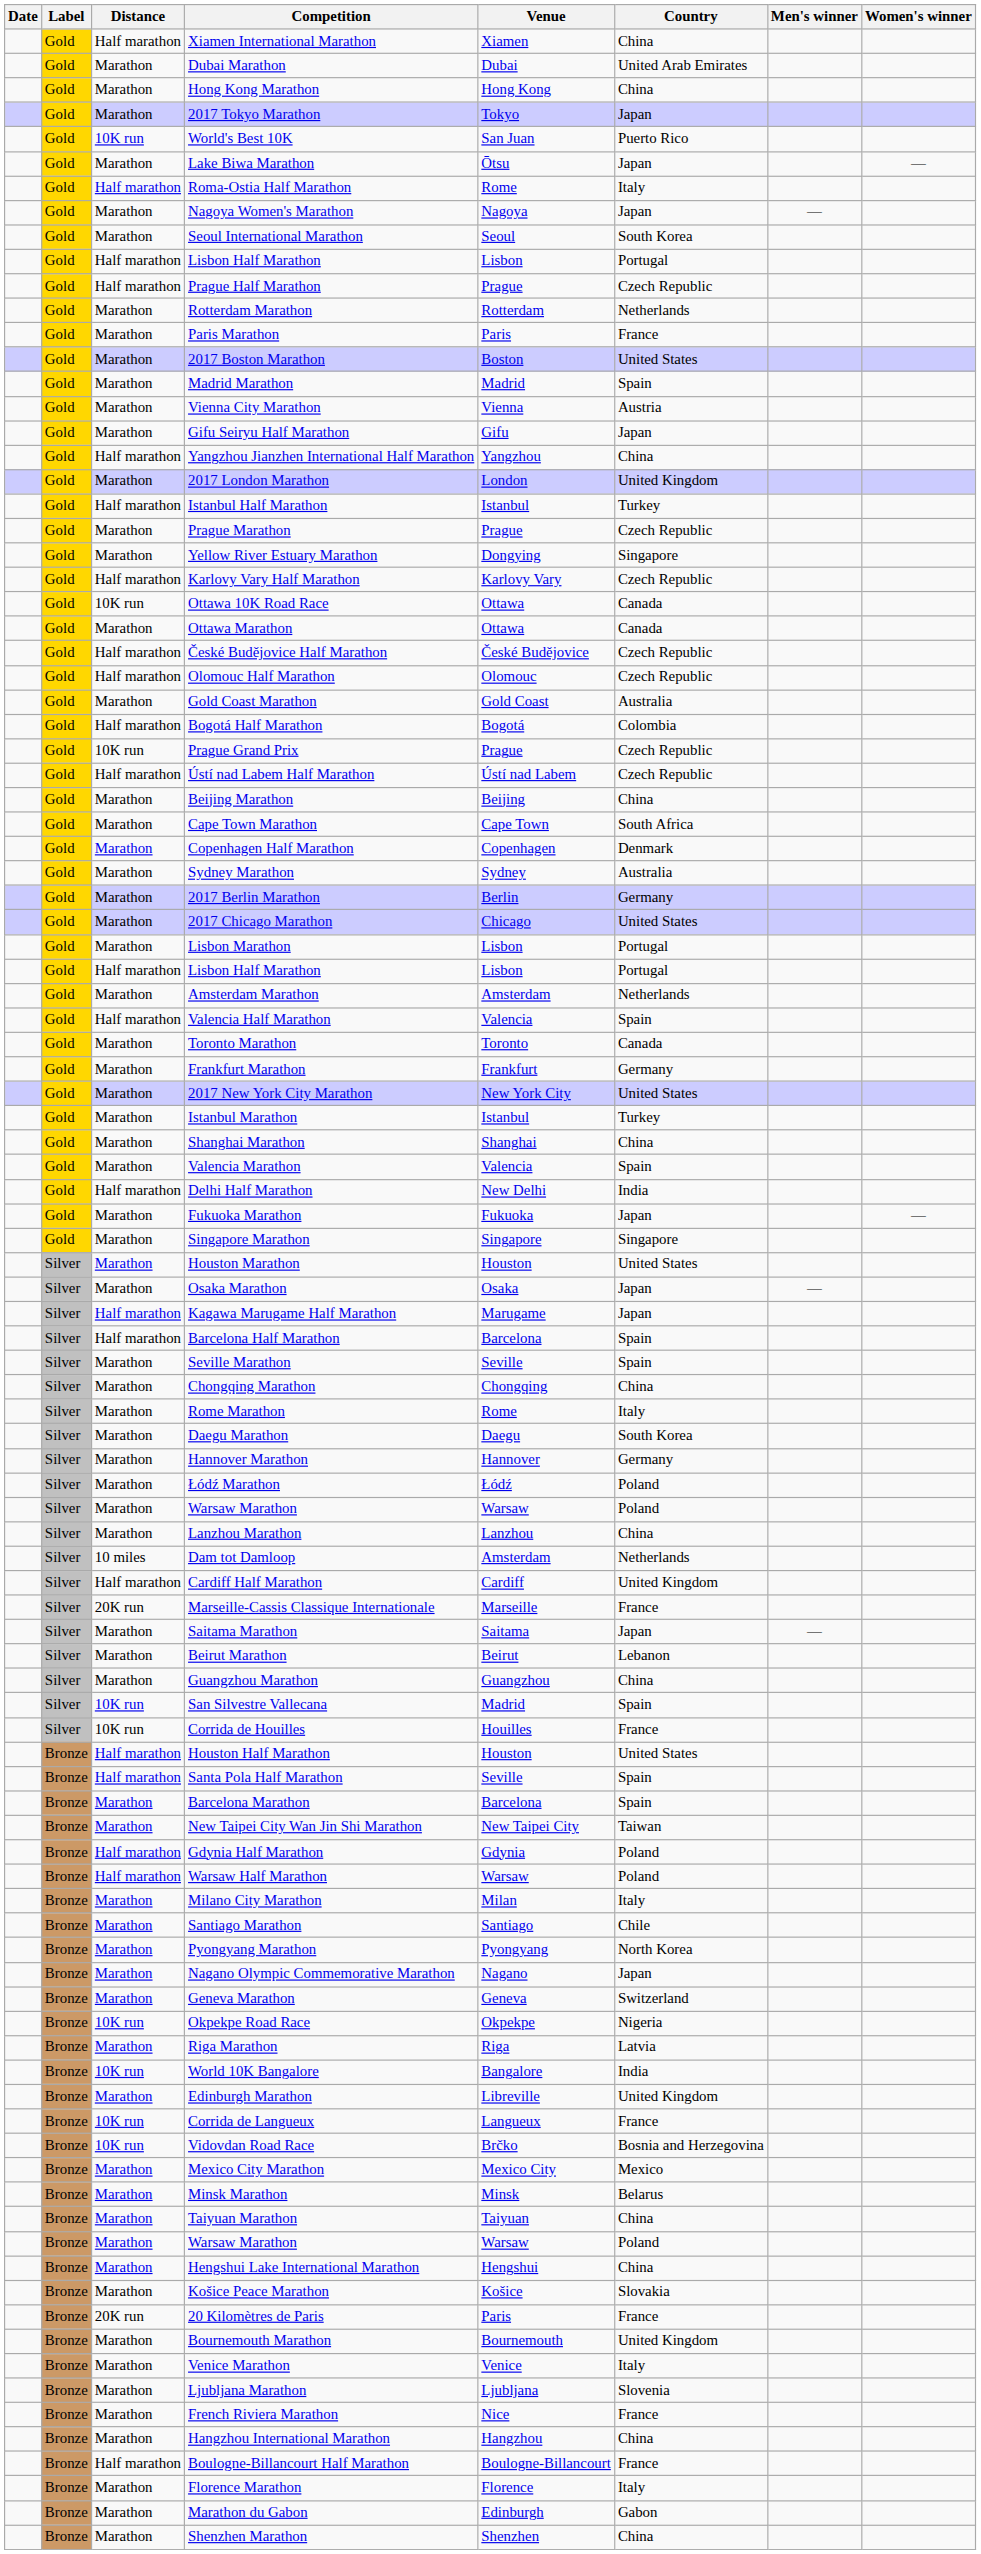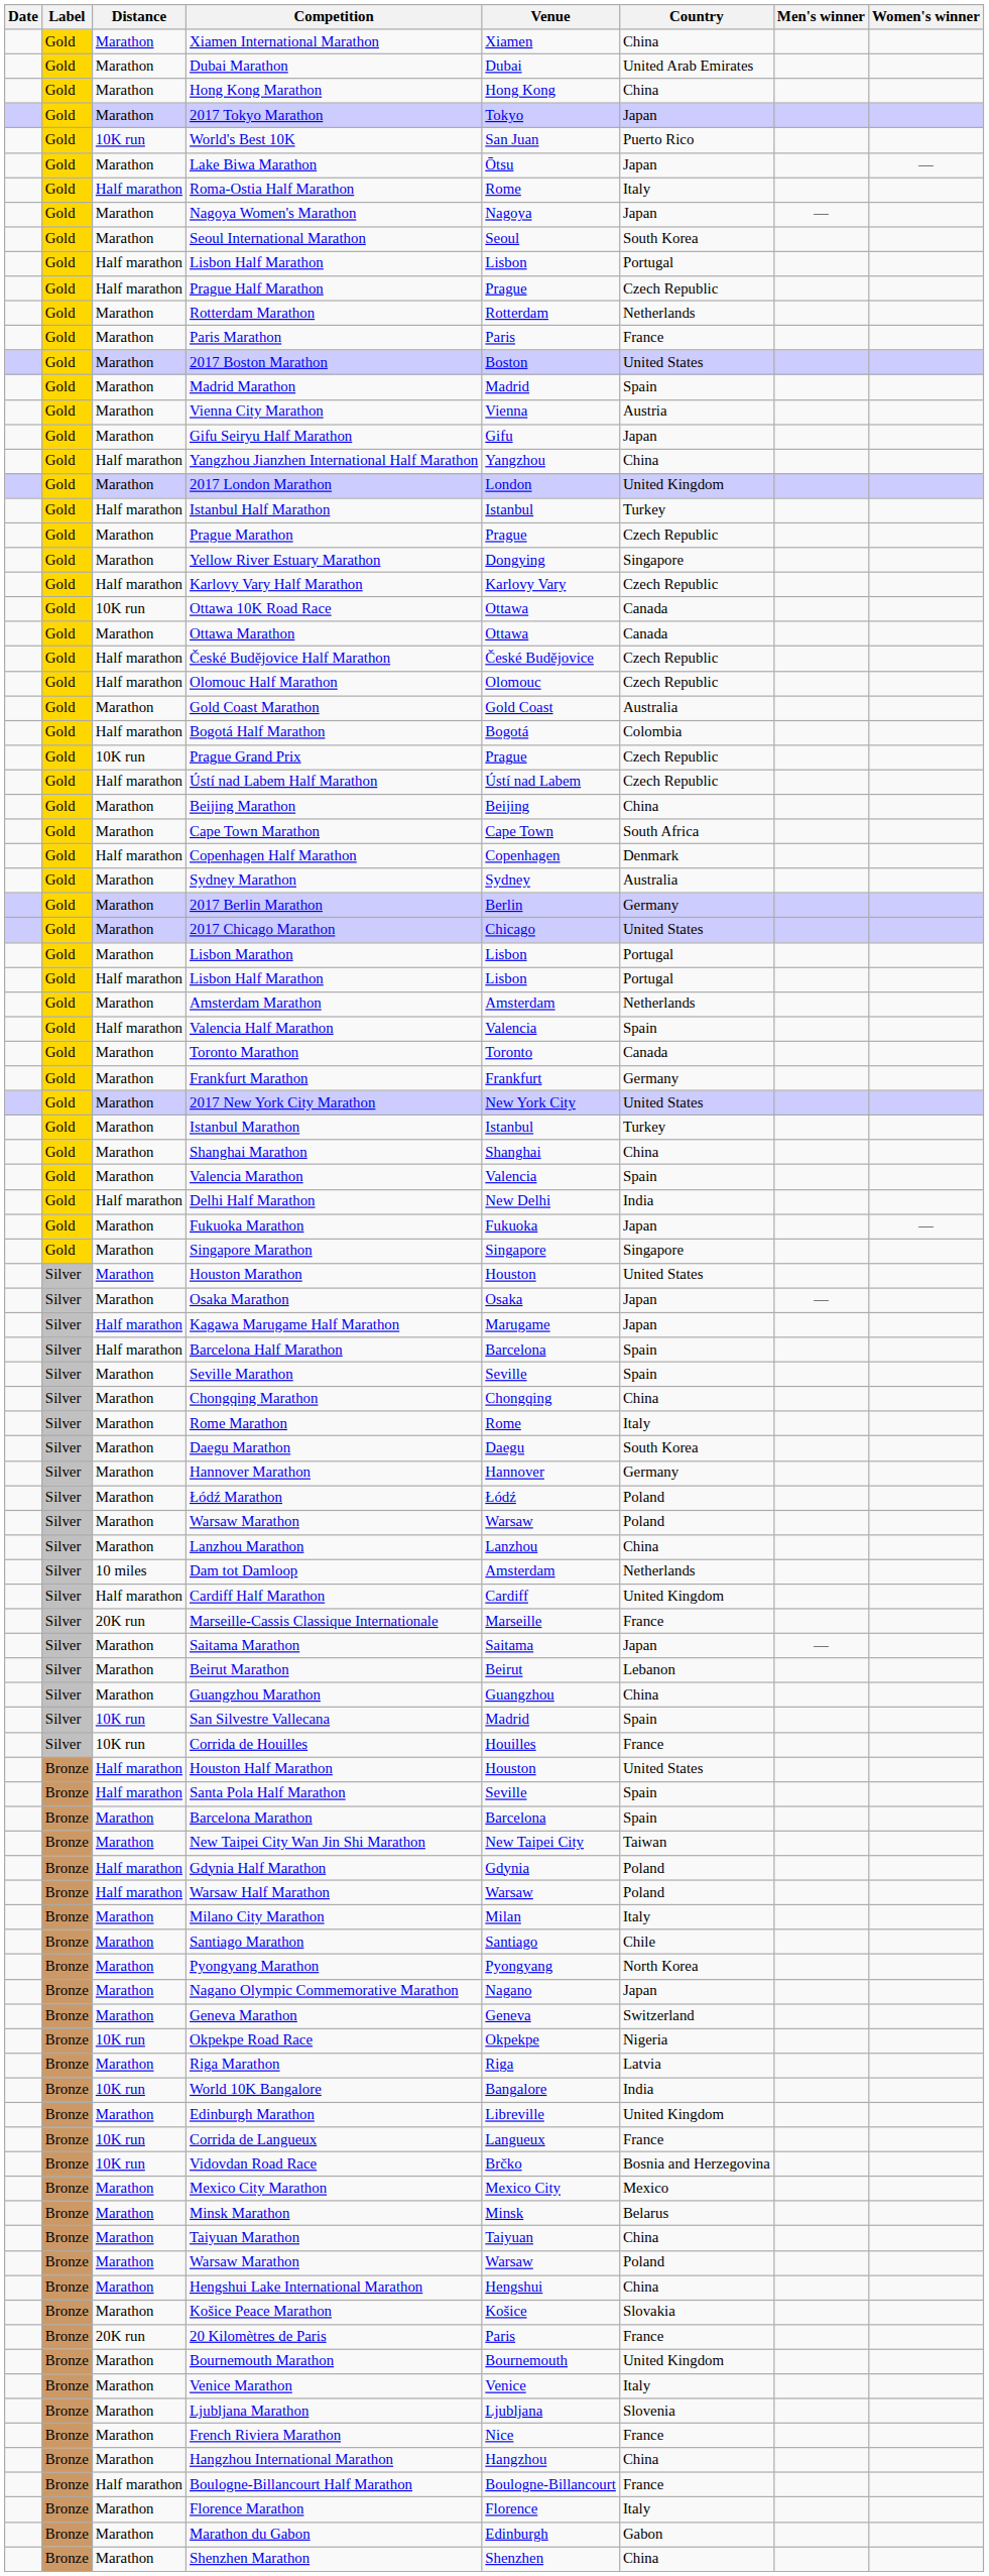Xiamen International Marathon | Distance: Half marathon -> Marathon
Copenhagen Half Marathon | Distance: Marathon -> Half marathon
